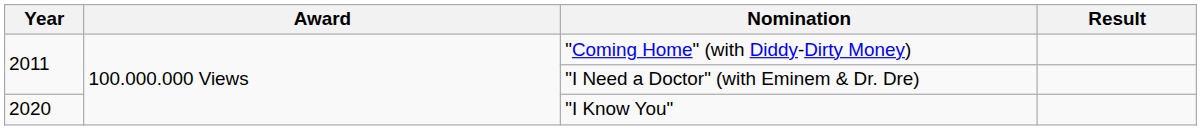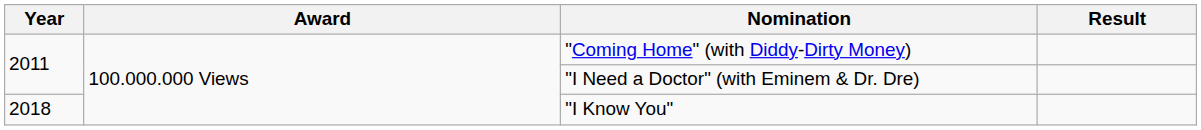"I Know You" | Year: 2020 -> 2018
